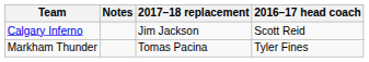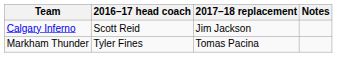columns swapped: 2016–17 head coach <-> Notes
